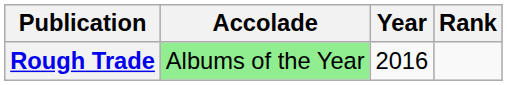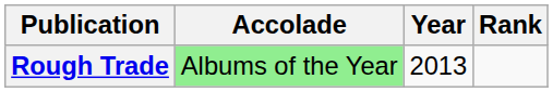Rough Trade | Year: 2016 -> 2013
